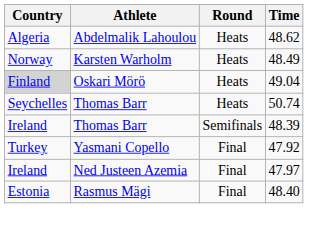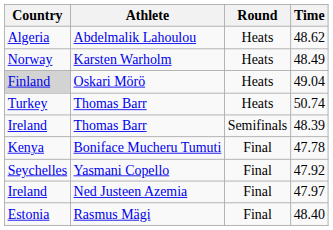50.74 | Country: Seychelles -> Turkey
+ row: Kenya | Boniface Mucheru Tumuti | Final | 47.78
47.92 | Country: Turkey -> Seychelles
